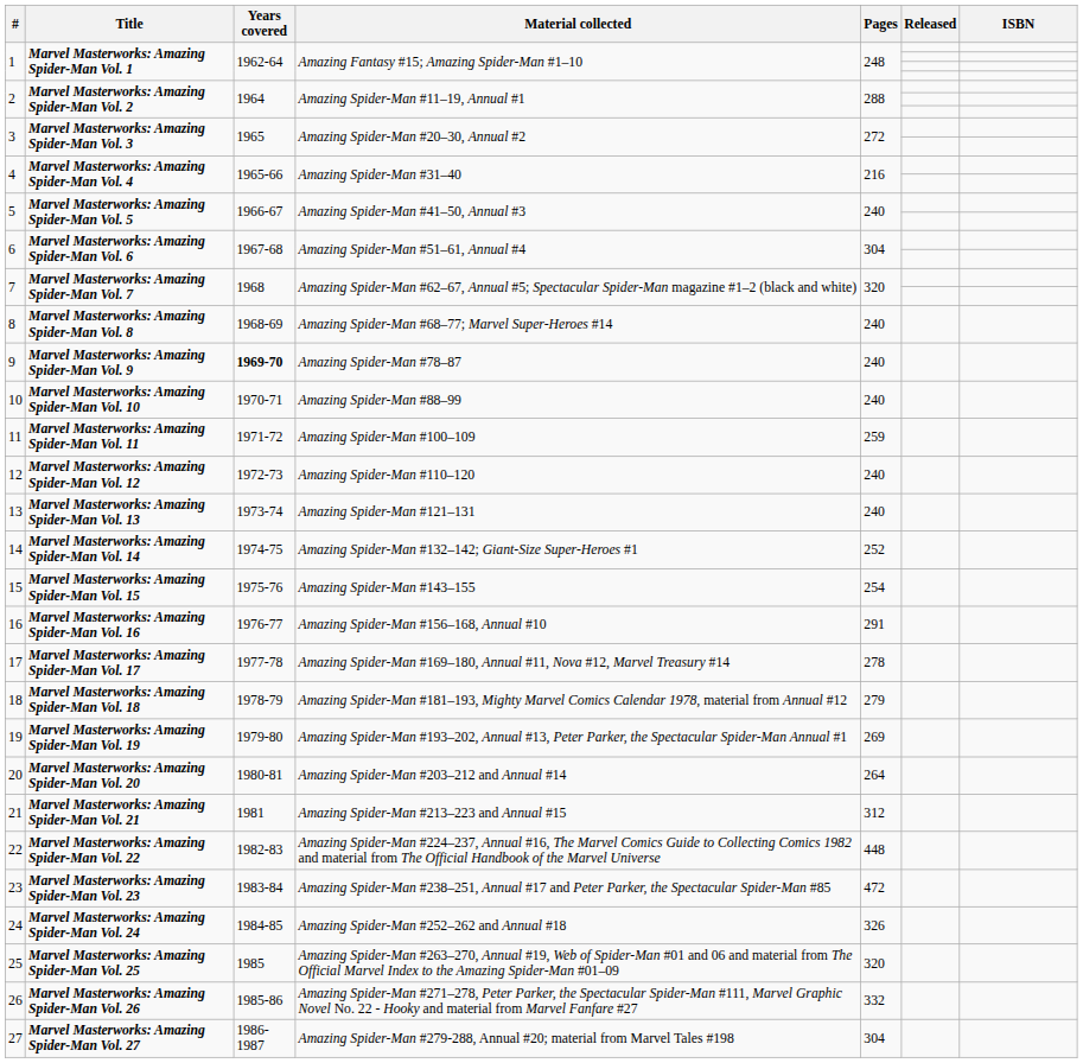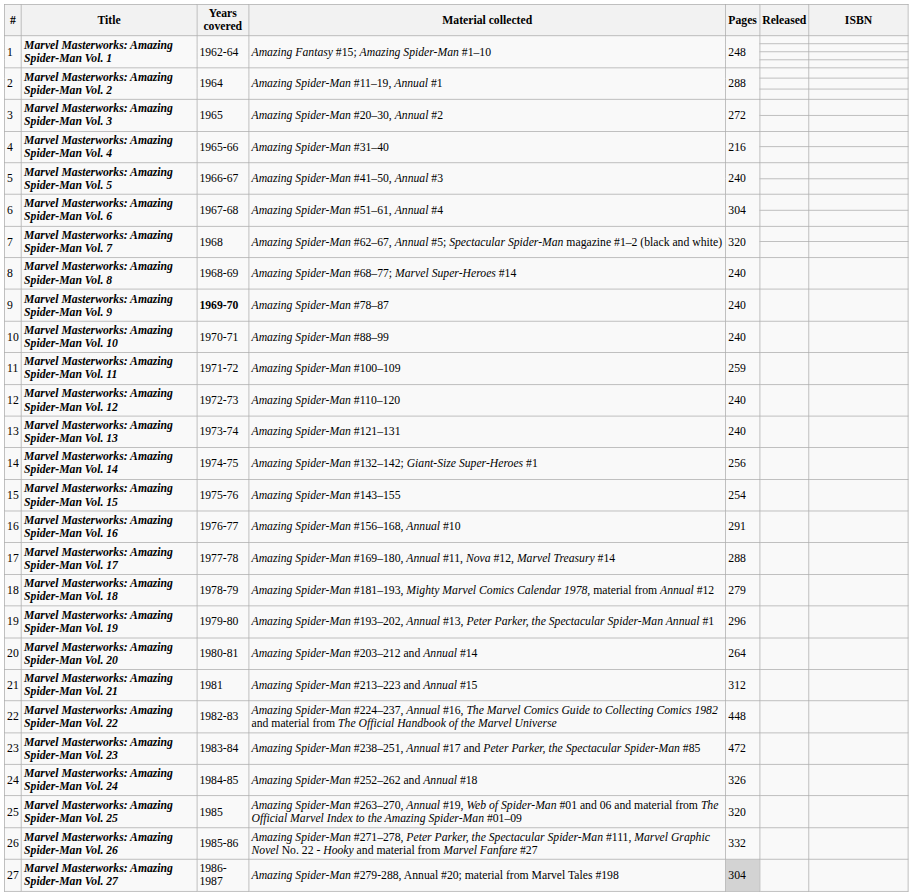14 | Pages: 252 -> 256
17 | Pages: 278 -> 288
19 | Pages: 269 -> 296
27 | Pages: no background -> lightgrey background
